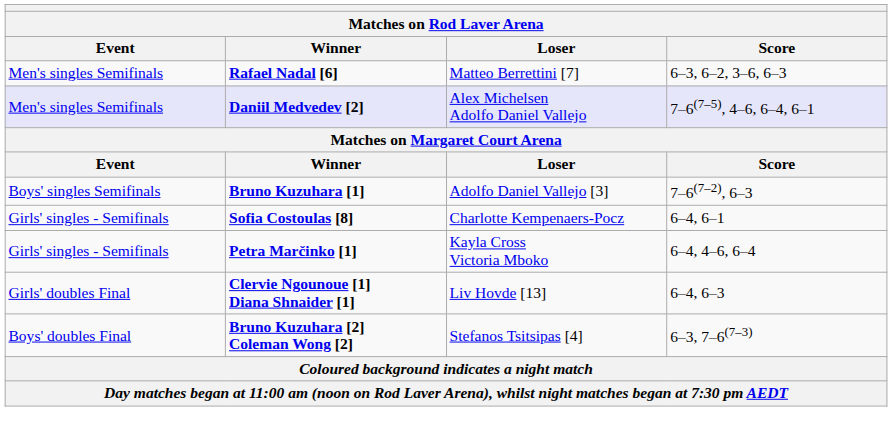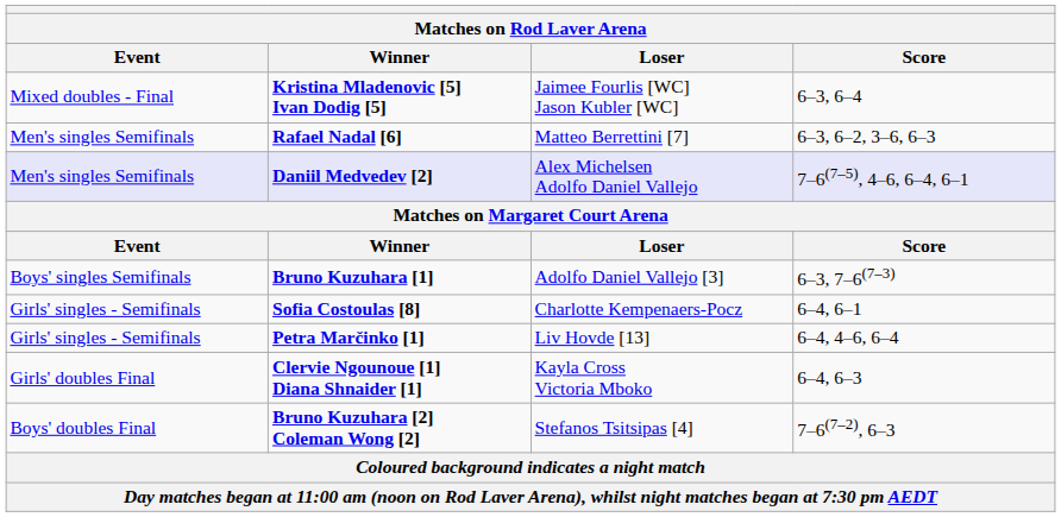+ row: Mixed doubles - Final | Kristina Mladenovic [5] Ivan Dodig [5] | Jaimee Fourlis [WC] Jason Kubler [WC] | 6–3, 6–4
Bruno Kuzuhara [1] | Score: 7–6(7–2), 6–3 -> 6–3, 7–6(7–3)
Petra Marčinko [1] | Loser: Kayla Cross Victoria Mboko -> Liv Hovde [13]
Clervie Ngounoue [1] Diana Shnaider [1] | Loser: Liv Hovde [13] -> Kayla Cross Victoria Mboko
Bruno Kuzuhara [2] Coleman Wong [2] | Score: 6–3, 7–6(7–3) -> 7–6(7–2), 6–3
